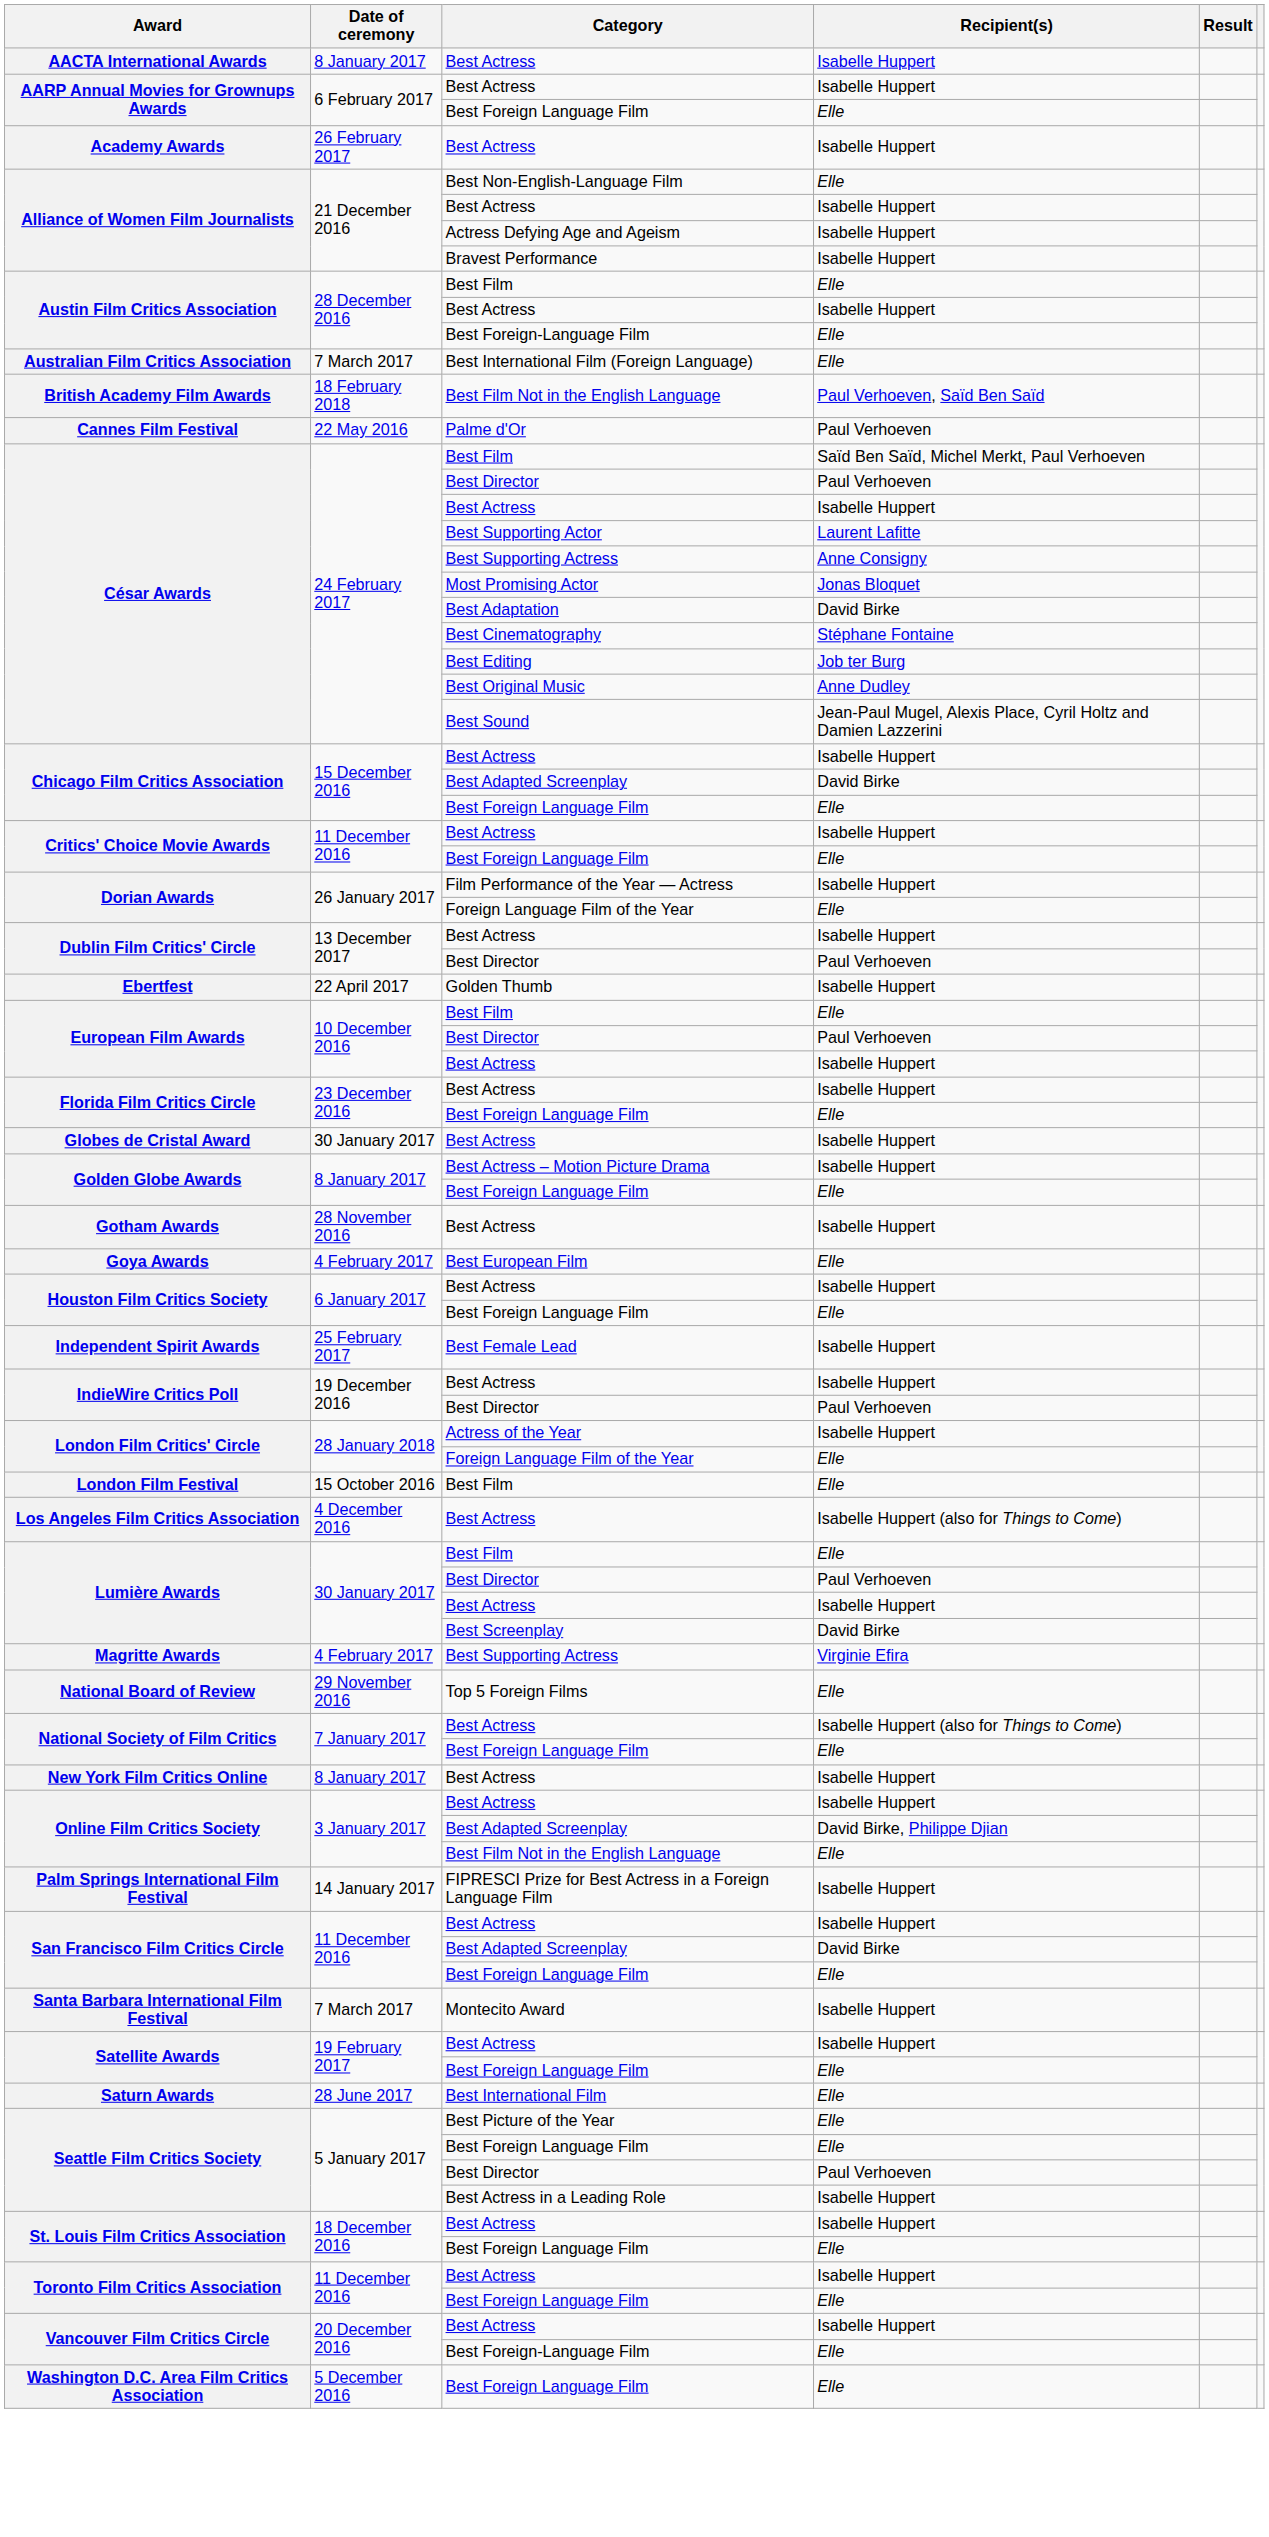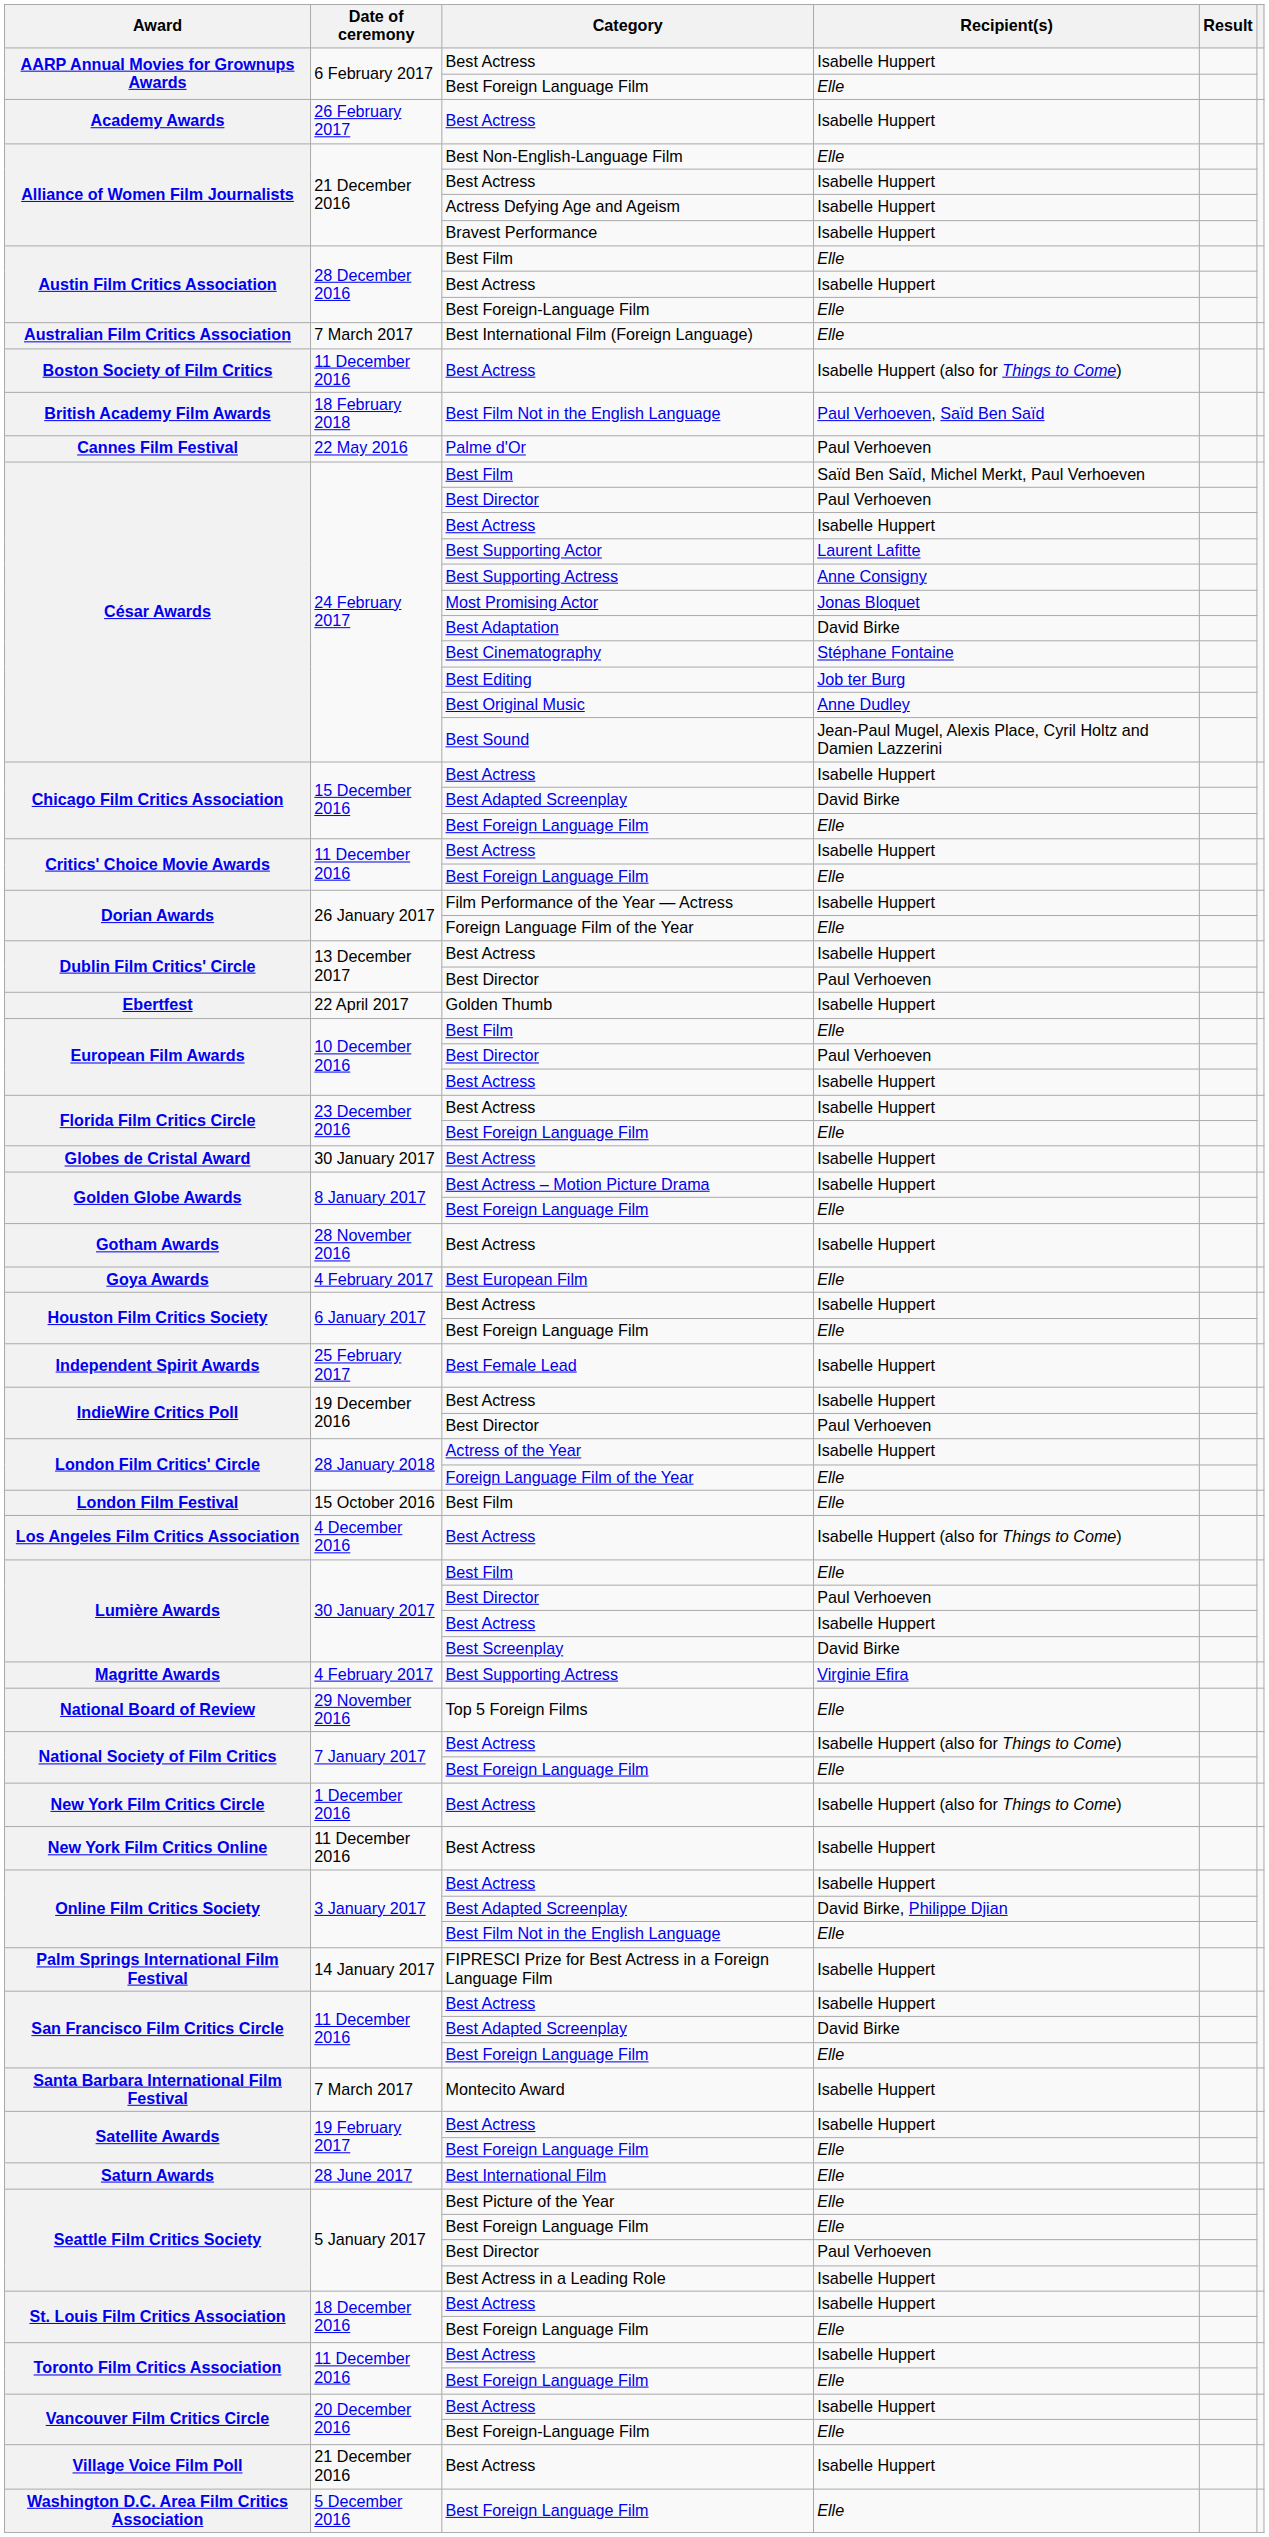- row: AACTA International Awards | 8 January 2017 | Best Actress | Isabelle Huppert
+ row: Boston Society of Film Critics | 11 December 2016 | Best Actress | Isabelle Huppert (also for Things to Come)
+ row: New York Film Critics Circle | 1 December 2016 | Best Actress | Isabelle Huppert (also for Things to Come)
New York Film Critics Online | Date of ceremony: 8 January 2017 -> 11 December 2016
+ row: Village Voice Film Poll | 21 December 2016 | Best Actress | Isabelle Huppert
